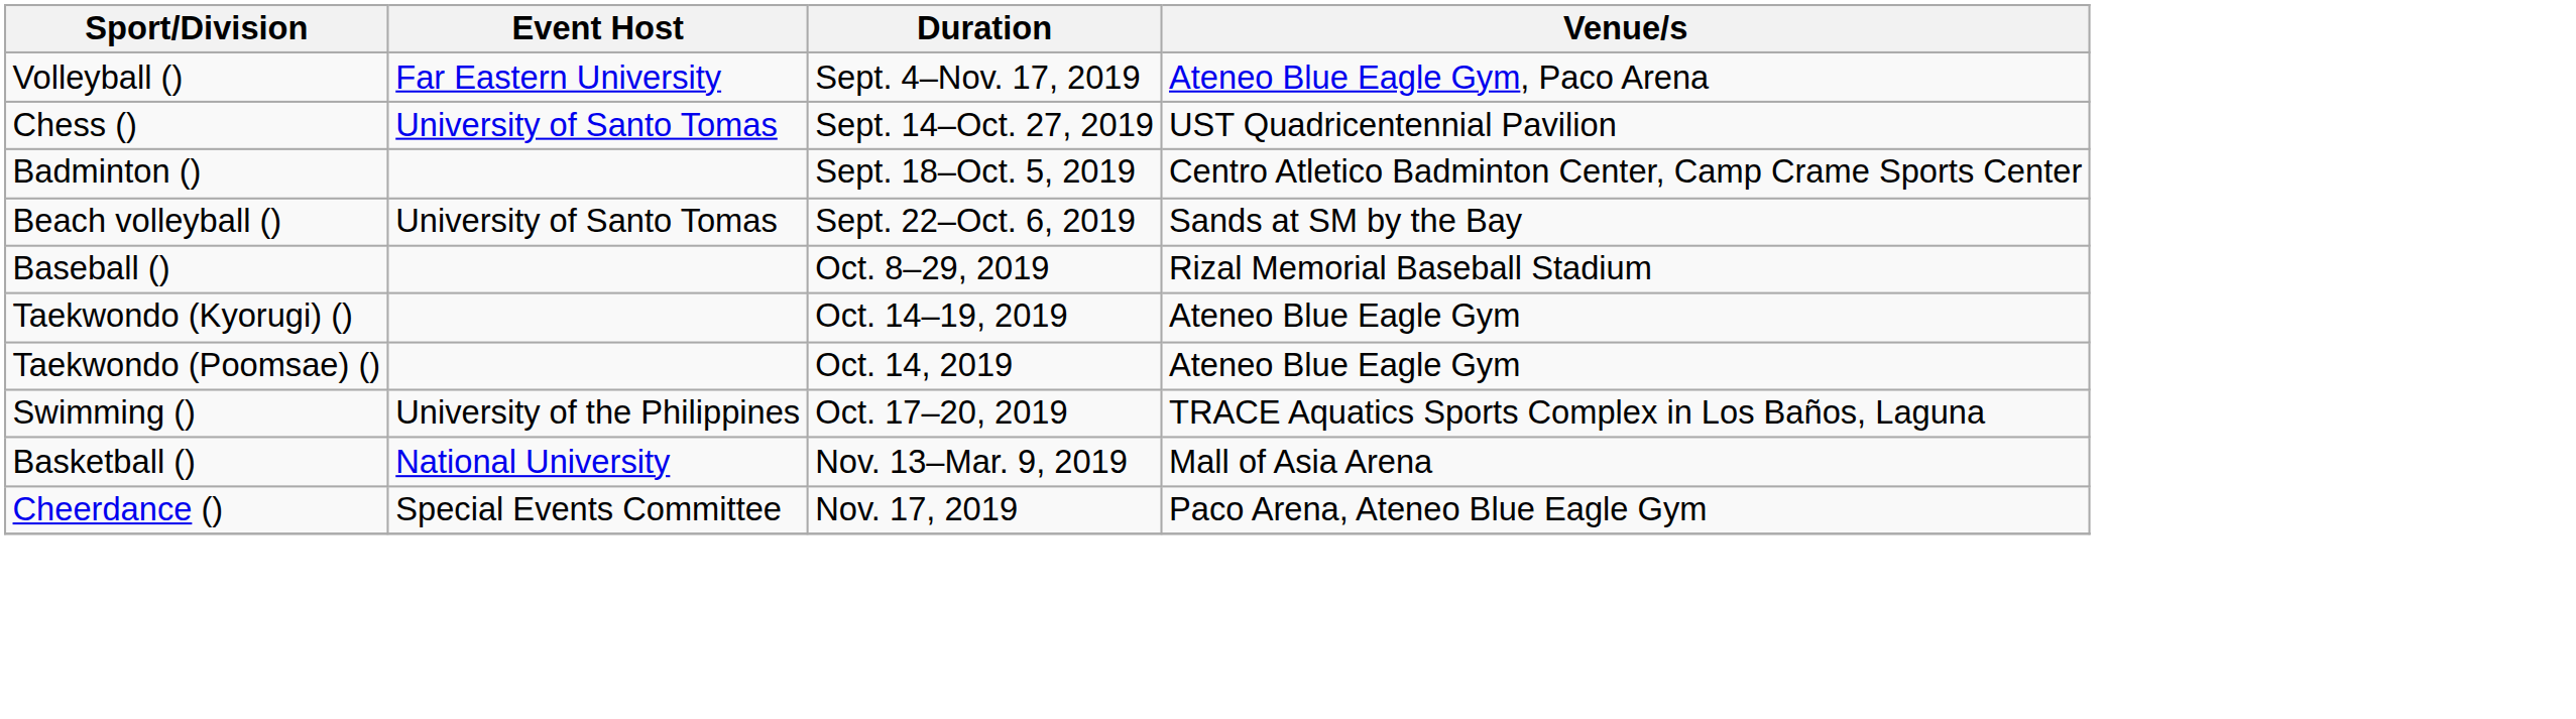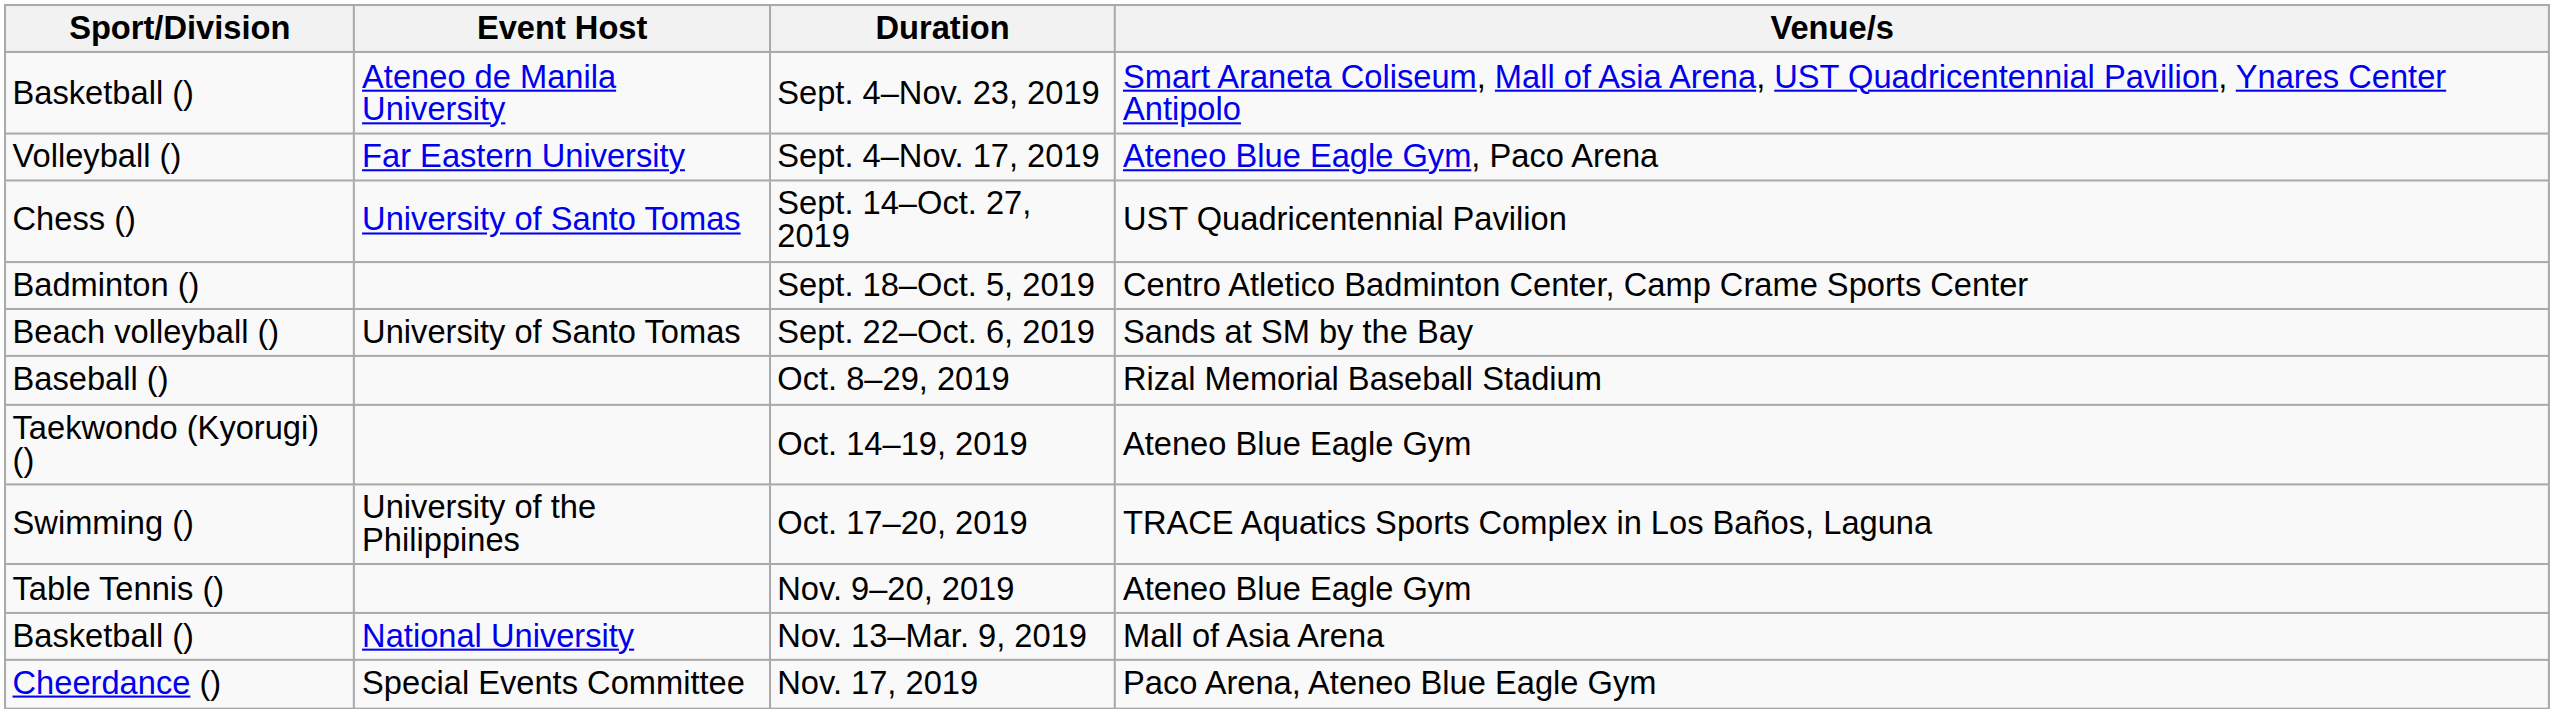+ row: Basketball () | Ateneo de Manila University | Sept. 4–Nov. 23, 2019 | Smart Araneta Coliseum, Mall of Asia Arena, UST Quadricentennial Pavilion, Ynares Center Antipolo
- row: Taekwondo (Poomsae) () | Oct. 14, 2019 | Ateneo Blue Eagle Gym
+ row: Table Tennis () | Nov. 9–20, 2019 | Ateneo Blue Eagle Gym
